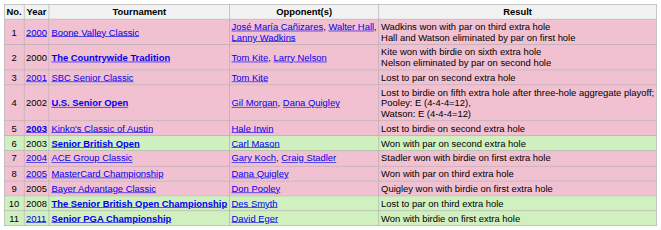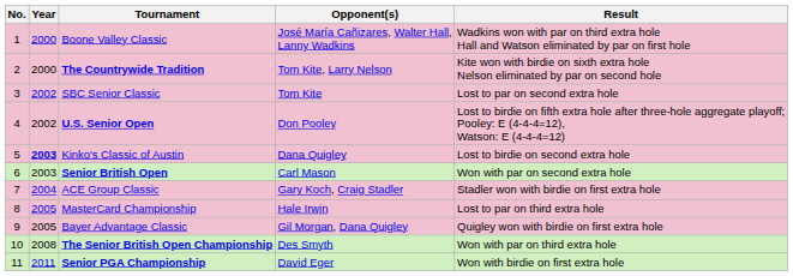SBC Senior Classic | Year: 2001 -> 2002
U.S. Senior Open | Opponent(s): Gil Morgan, Dana Quigley -> Don Pooley
Kinko's Classic of Austin | Opponent(s): Hale Irwin -> Dana Quigley
MasterCard Championship | Opponent(s): Dana Quigley -> Hale Irwin
MasterCard Championship | Result: Won with par on third extra hole -> Lost to par on third extra hole
Bayer Advantage Classic | Opponent(s): Don Pooley -> Gil Morgan, Dana Quigley
The Senior British Open Championship | Result: Lost to par on third extra hole -> Won with par on third extra hole
